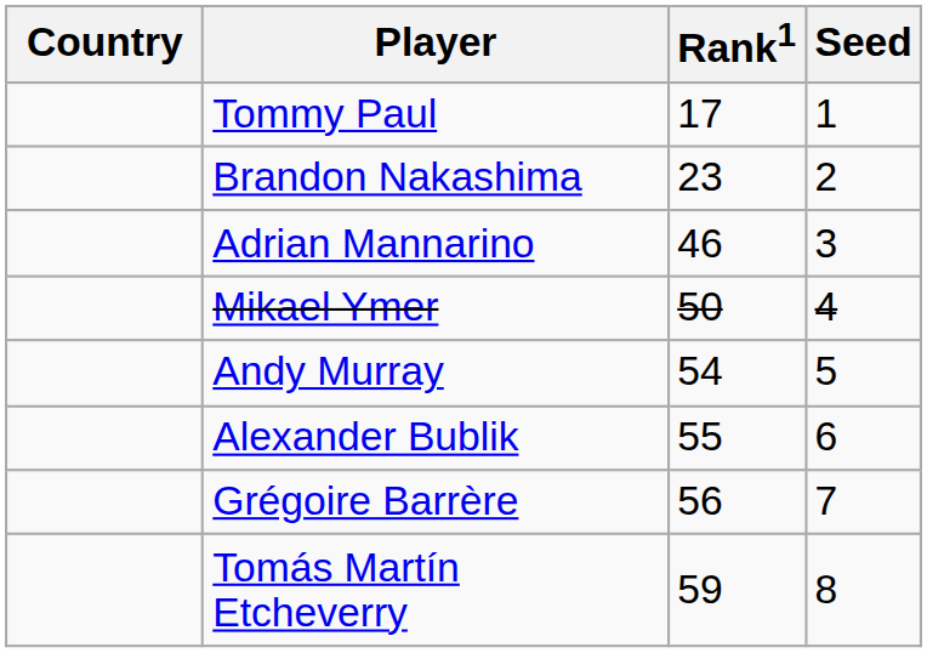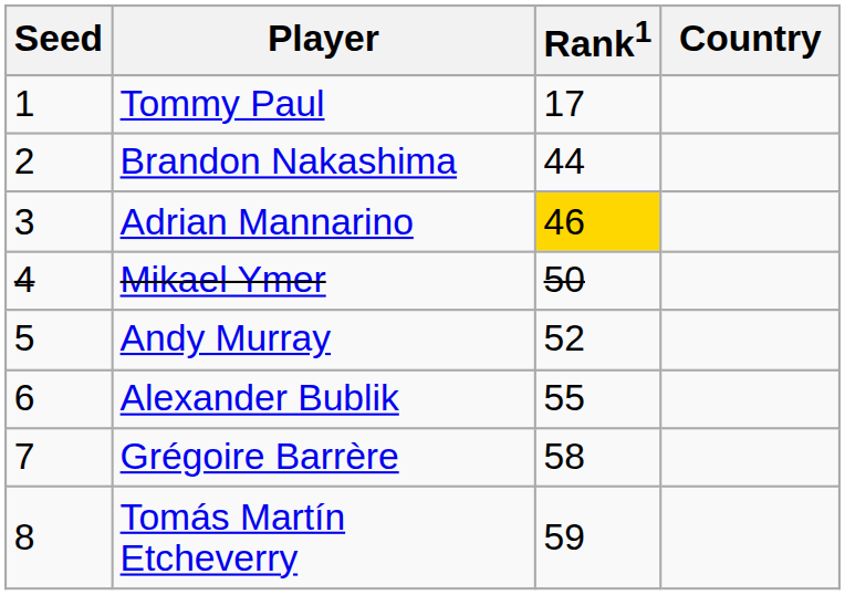columns swapped: Country <-> Seed
Brandon Nakashima | Rank1: 23 -> 44
Adrian Mannarino | Rank1: no background -> gold background
Andy Murray | Rank1: 54 -> 52
Grégoire Barrère | Rank1: 56 -> 58
